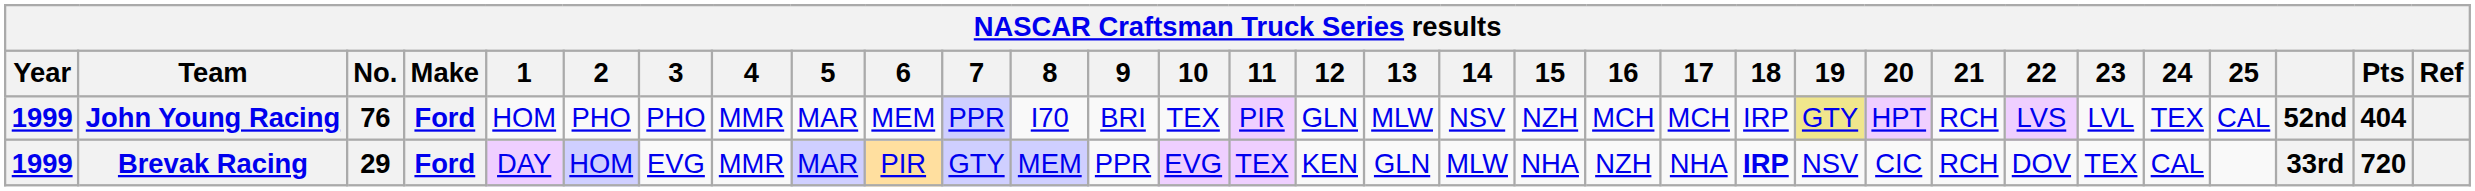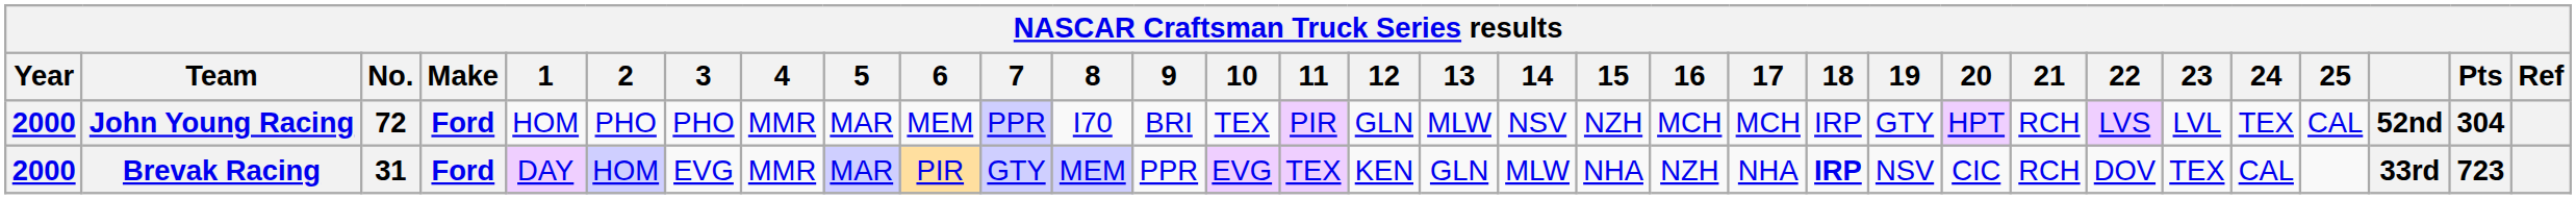John Young Racing | Year: 1999 -> 2000
John Young Racing | No.: 76 -> 72
John Young Racing | 19: khaki background -> no background
John Young Racing | Pts: 404 -> 304
Brevak Racing | Year: 1999 -> 2000
Brevak Racing | No.: 29 -> 31
Brevak Racing | Pts: 720 -> 723
